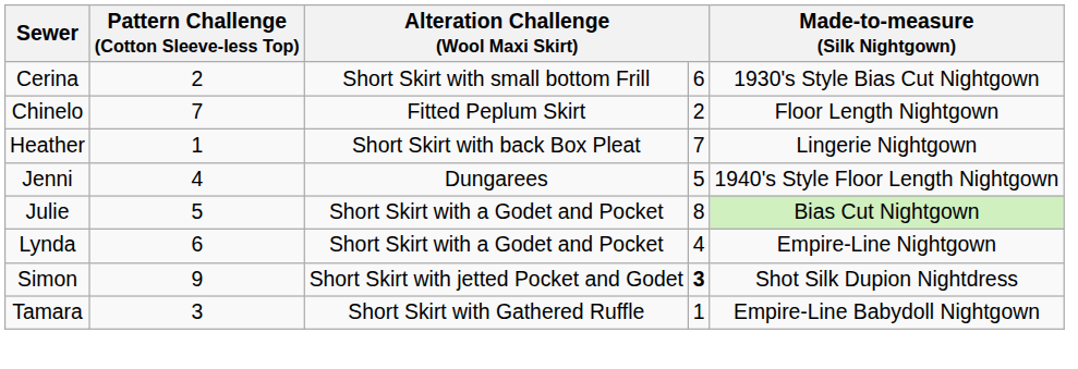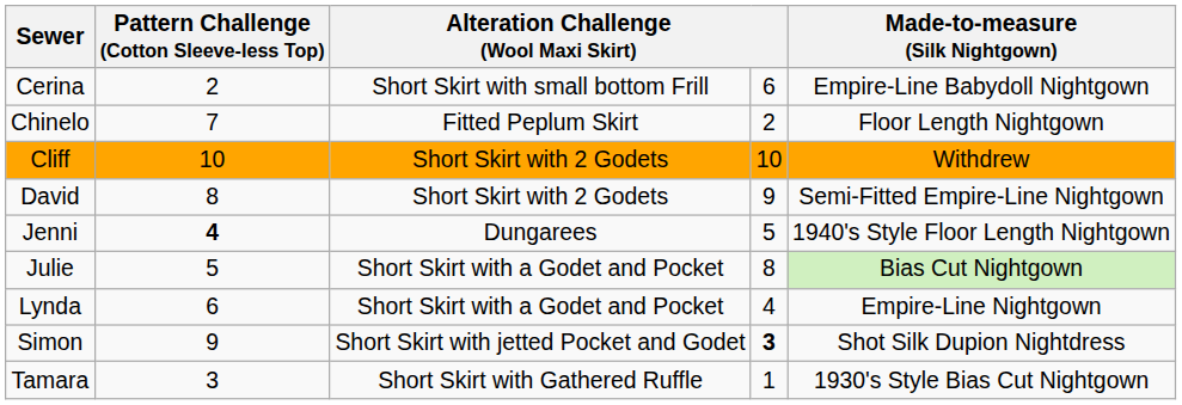Cerina | Made-to-measure (Silk Nightgown): 1930's Style Bias Cut Nightgown -> Empire-Line Babydoll Nightgown
+ row: Cliff | 10 | Short Skirt with 2 Godets | 10 | Withdrew
+ row: David | 8 | Short Skirt with 2 Godets | 9 | Semi-Fitted Empire-Line Nightgown
- row: Heather | 1 | Short Skirt with back Box Pleat | 7 | Lingerie Nightgown
Jenni | Pattern Challenge (Cotton Sleeve-less Top): normal -> bold
Tamara | Made-to-measure (Silk Nightgown): Empire-Line Babydoll Nightgown -> 1930's Style Bias Cut Nightgown
